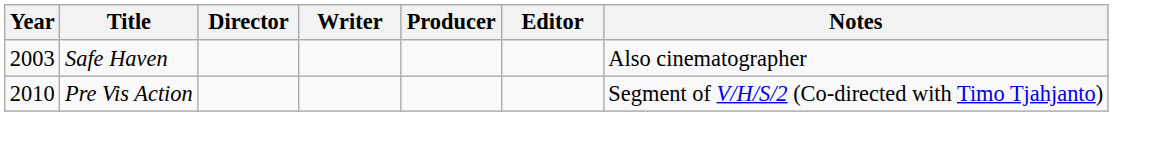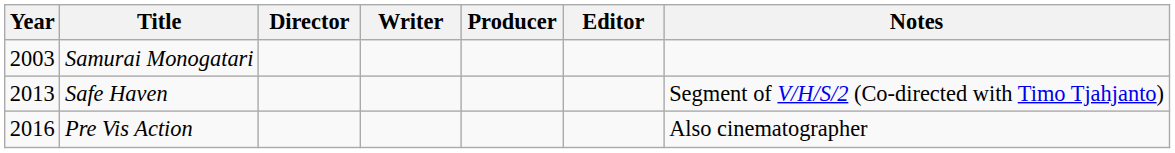+ row: 2003 | Samurai Monogatari
Safe Haven | Year: 2003 -> 2013
Safe Haven | Notes: Also cinematographer -> Segment of V/H/S/2 (Co-directed with Timo Tjahjanto)
Pre Vis Action | Year: 2010 -> 2016
Pre Vis Action | Notes: Segment of V/H/S/2 (Co-directed with Timo Tjahjanto) -> Also cinematographer
